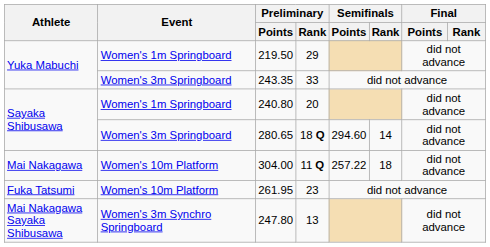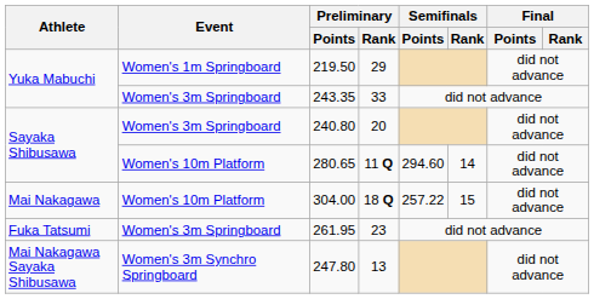240.80 | Event: Women's 1m Springboard -> Women's 3m Springboard
280.65 | Event: Women's 3m Springboard -> Women's 10m Platform
280.65 | Preliminary / Rank: 18 Q -> 11 Q
304.00 | Preliminary / Rank: 11 Q -> 18 Q
304.00 | Semifinals / Rank: 18 -> 15
261.95 | Event: Women's 10m Platform -> Women's 3m Springboard
